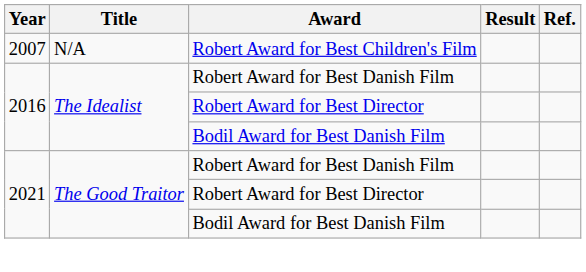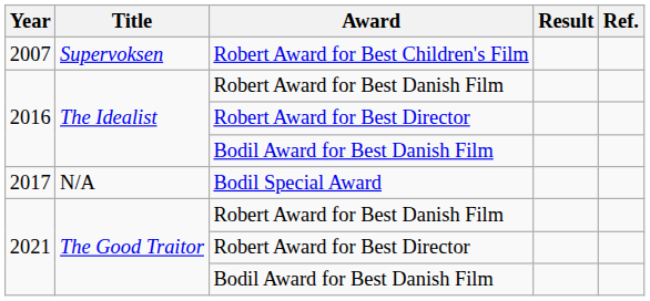Robert Award for Best Children's Film | Title: N/A -> Supervoksen
+ row: 2017 | N/A | Bodil Special Award
